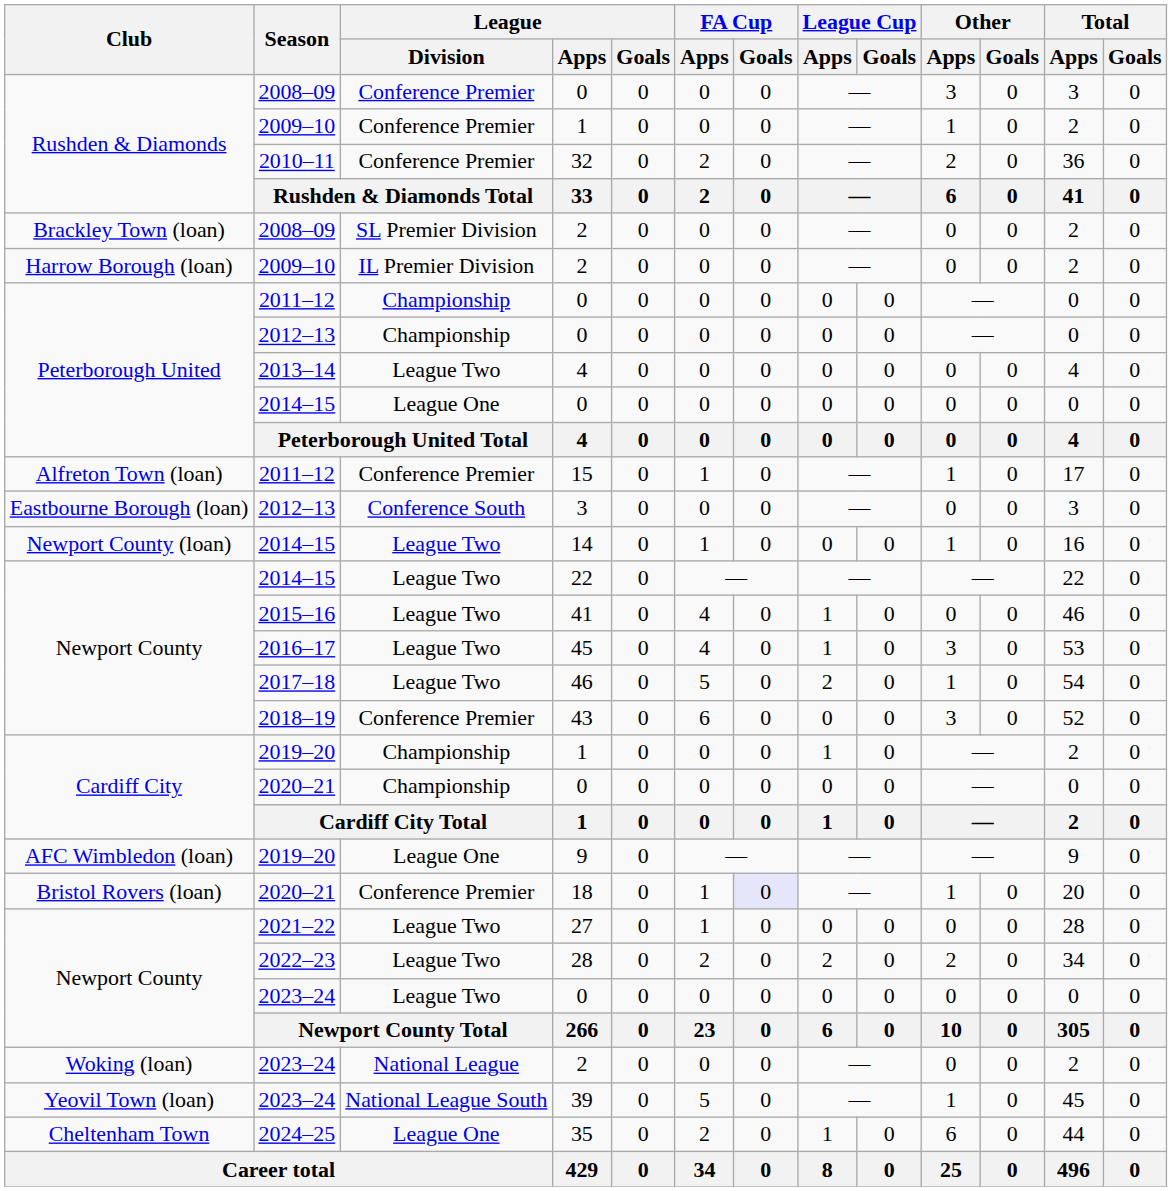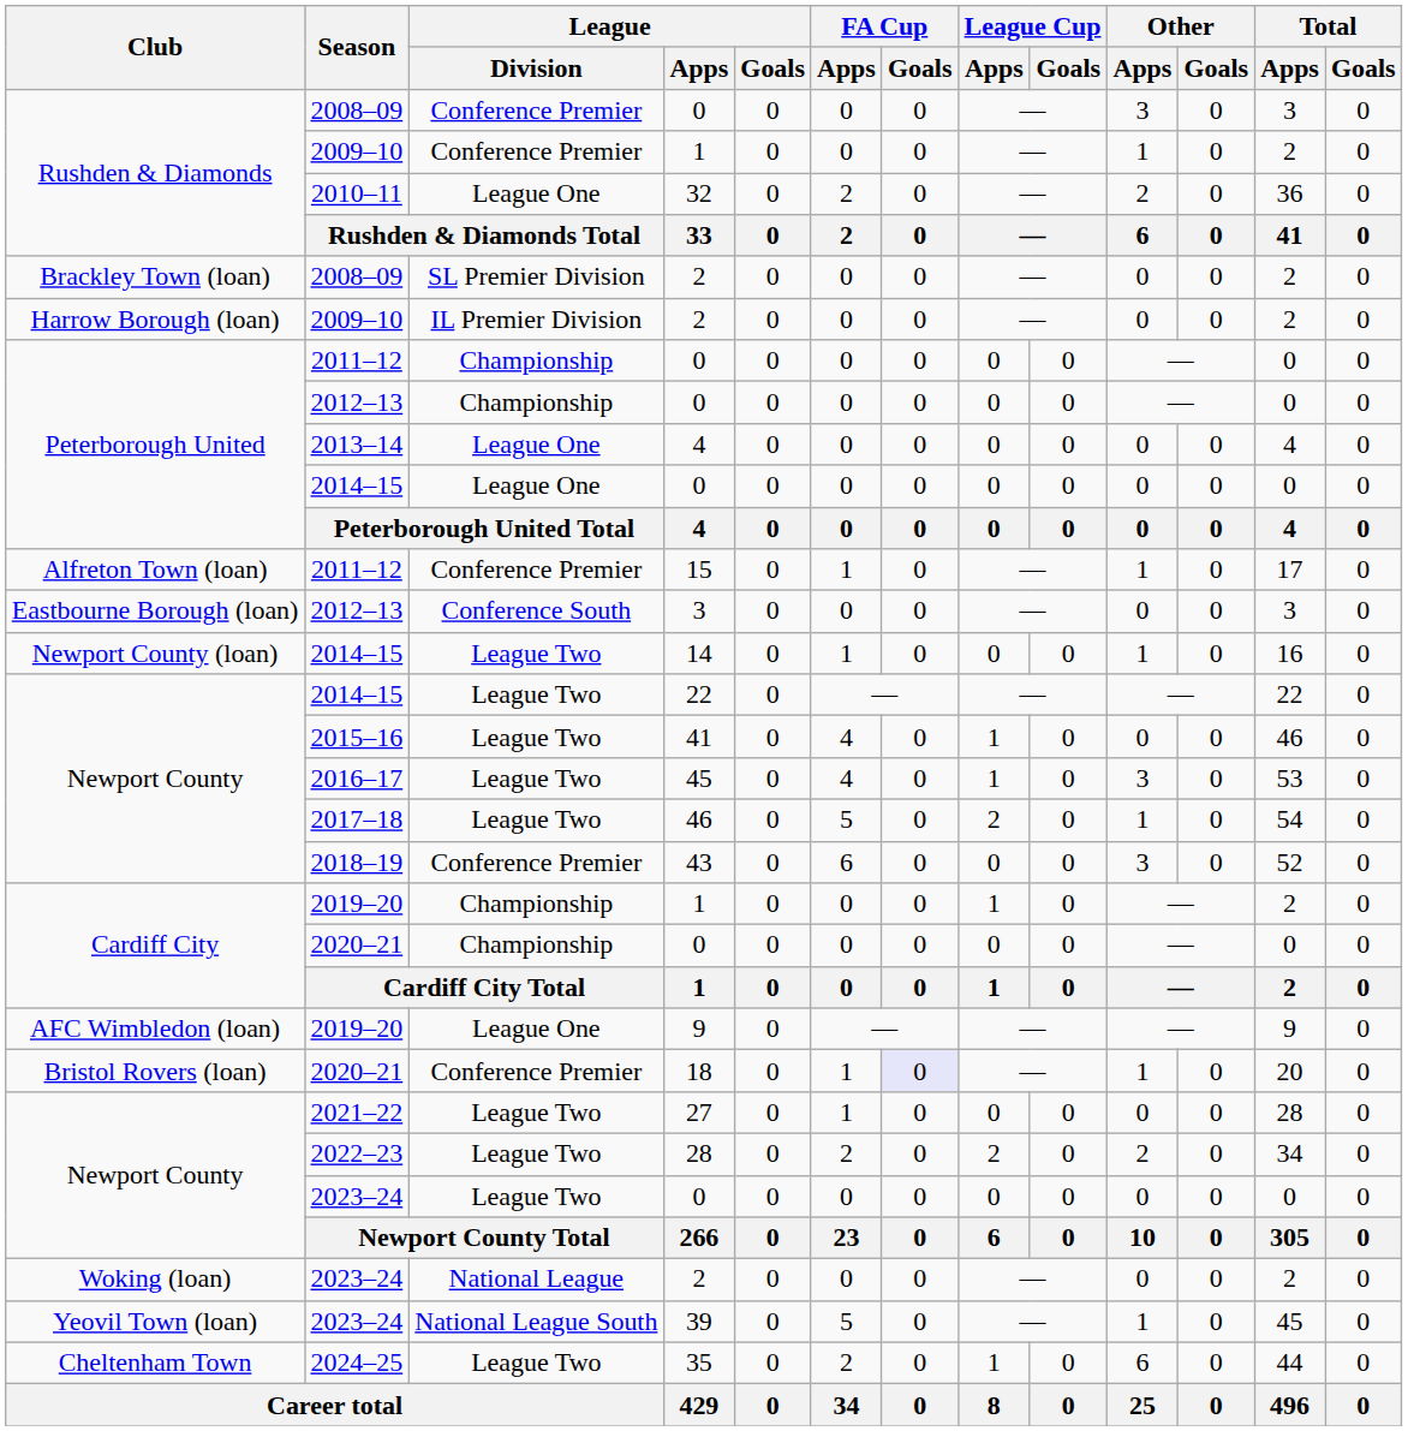32 | League / Division: Conference Premier -> League One
2013–14 / 4 | League / Division: League Two -> League One
35 | League / Division: League One -> League Two
